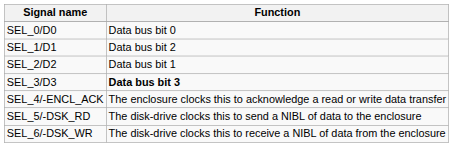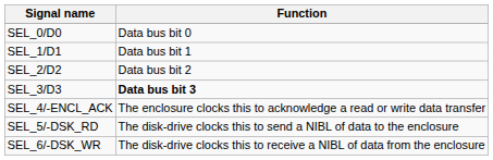SEL_1/D1 | Function: Data bus bit 2 -> Data bus bit 1
SEL_2/D2 | Function: Data bus bit 1 -> Data bus bit 2
